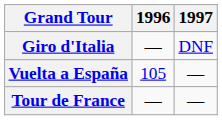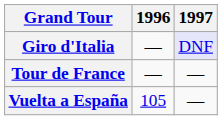Giro d'Italia | 1997: no background -> lavender background
rows swapped: Tour de France <-> Vuelta a España
